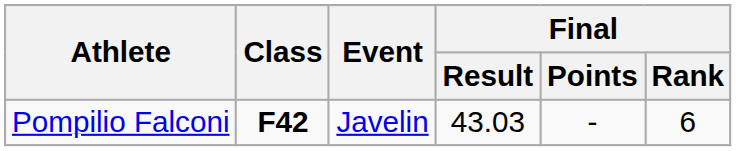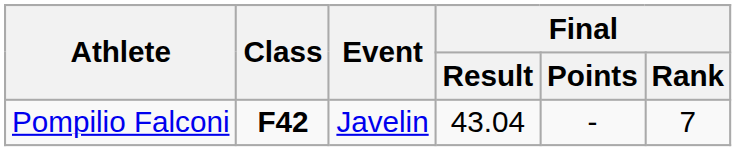Pompilio Falconi | Final / Result: 43.03 -> 43.04
Pompilio Falconi | Final / Rank: 6 -> 7
